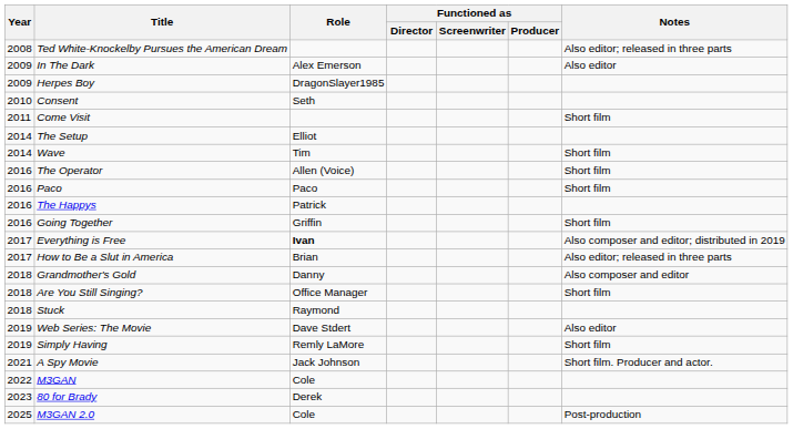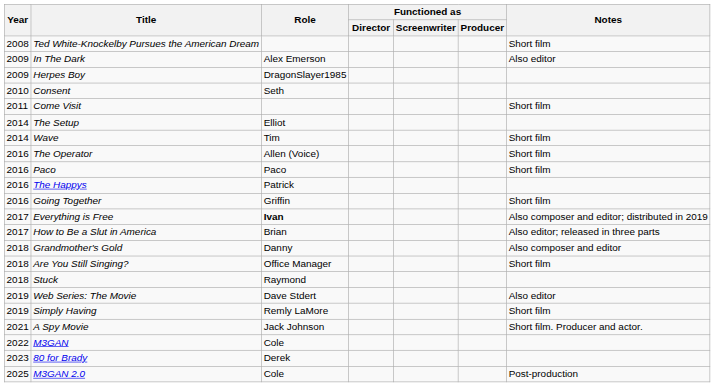Ted White-Knockelby Pursues the American Dream | Notes: Also editor; released in three parts -> Short film
